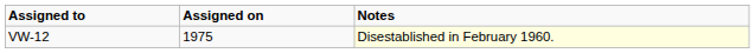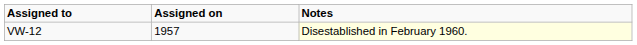VW-12 | Assigned on: 1975 -> 1957
